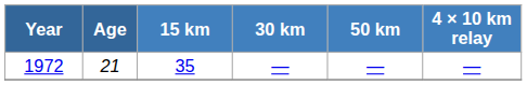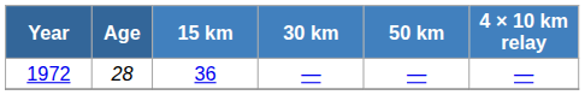1972 | Age: 21 -> 28
1972 | 15 km: 35 -> 36
